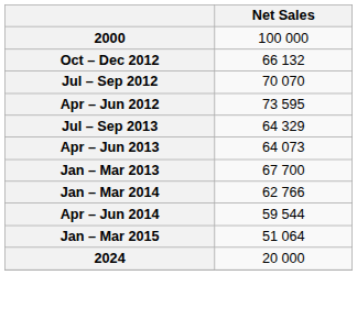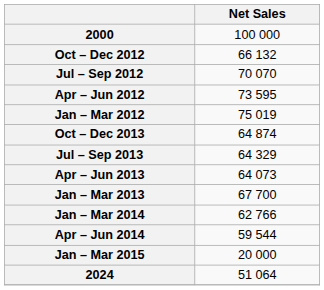+ row: Jan – Mar 2012 | 75 019
+ row: Oct – Dec 2013 | 64 874
Jan – Mar 2015 | Net Sales: 51 064 -> 20 000
2024 | Net Sales: 20 000 -> 51 064
